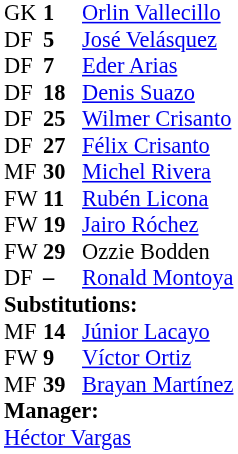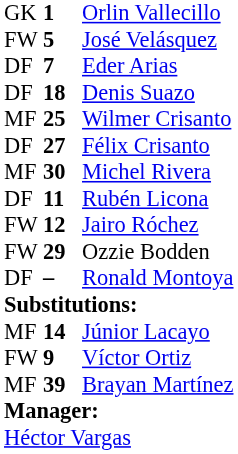José Velásquez | column 1: DF -> FW
Wilmer Crisanto | column 1: DF -> MF
Rubén Licona | column 1: FW -> DF
Jairo Róchez | column 2: 19 -> 12
